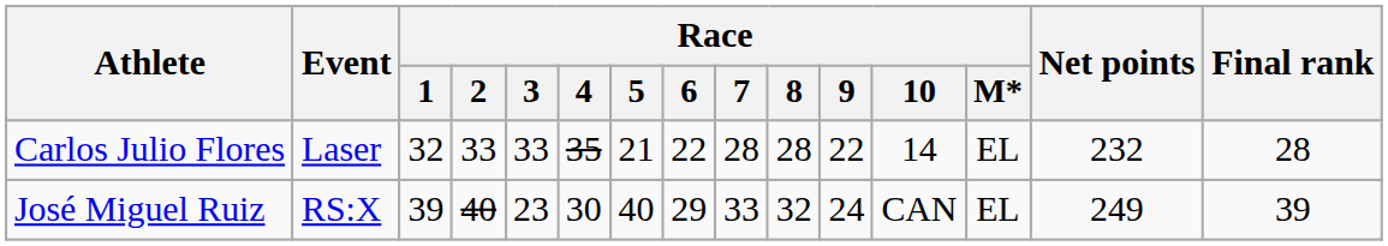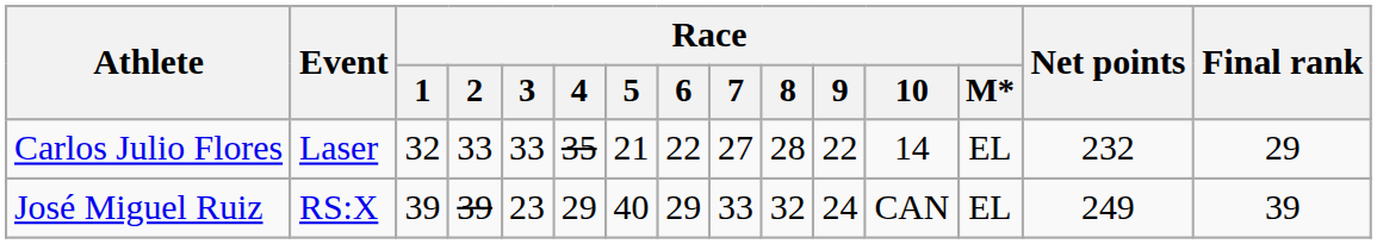Carlos Julio Flores | Race / 7: 28 -> 27
Carlos Julio Flores | Final rank: 28 -> 29
José Miguel Ruiz | Race / 2: 40 -> 39
José Miguel Ruiz | Race / 4: 30 -> 29
